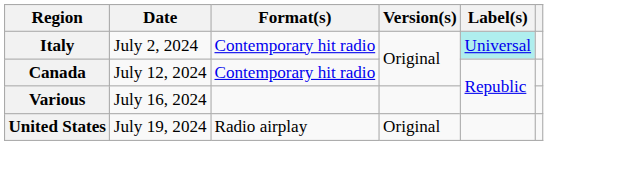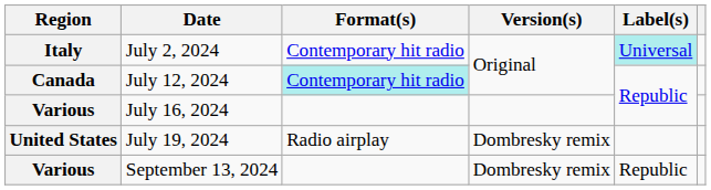July 12, 2024 | Format(s): no background -> paleturquoise background
July 19, 2024 | Version(s): Original -> Dombresky remix
+ row: Various | September 13, 2024 | Dombresky remix | Republic
